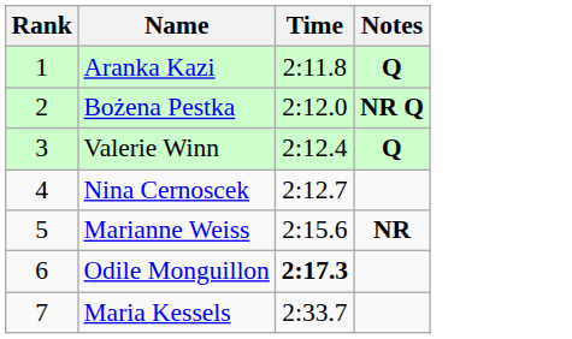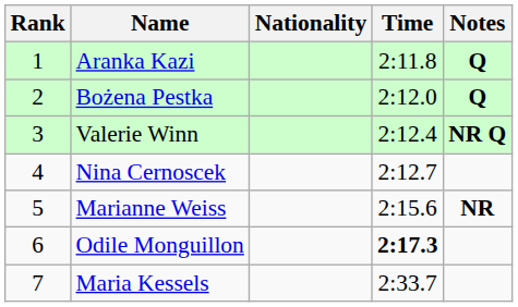+ column: Nationality
Bożena Pestka | Notes: NR Q -> Q
Valerie Winn | Notes: Q -> NR Q
